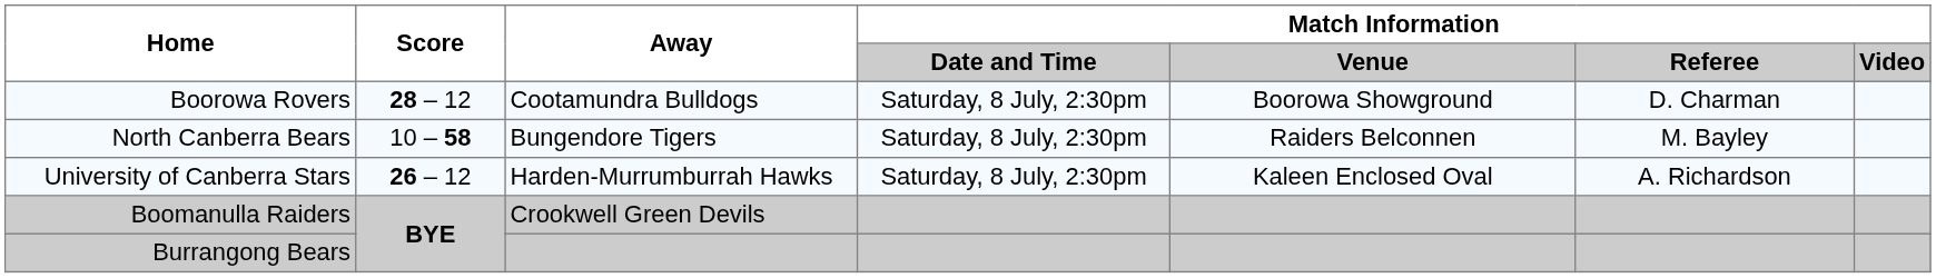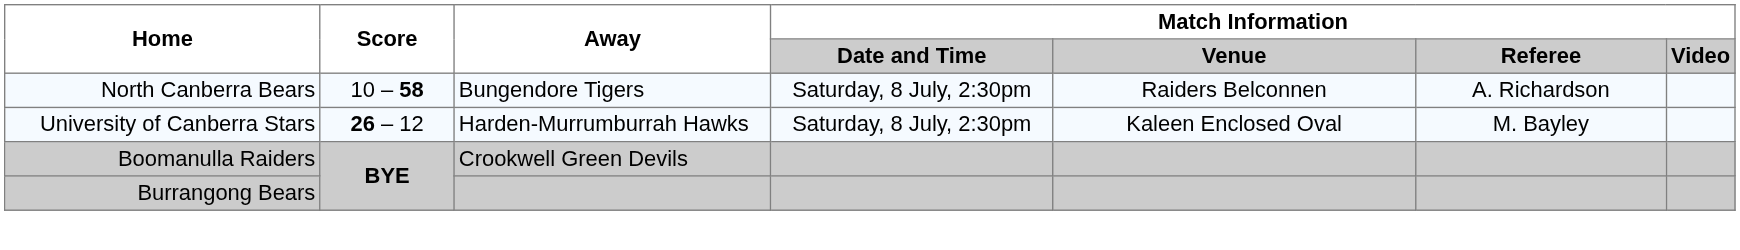- row: Boorowa Rovers | 28 – 12 | Cootamundra Bulldogs | Saturday, 8 July, 2:30pm | Boorowa Showground | D. Charman
North Canberra Bears | Match Information / Referee: M. Bayley -> A. Richardson
University of Canberra Stars | Match Information / Referee: A. Richardson -> M. Bayley
